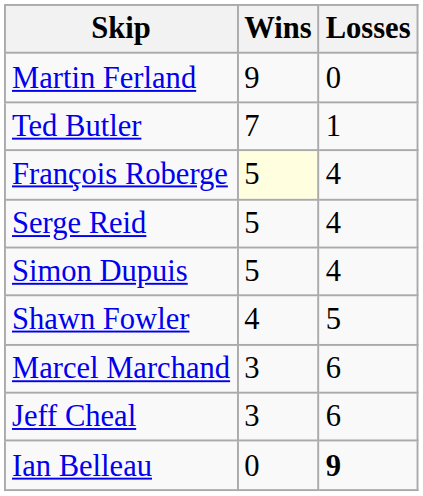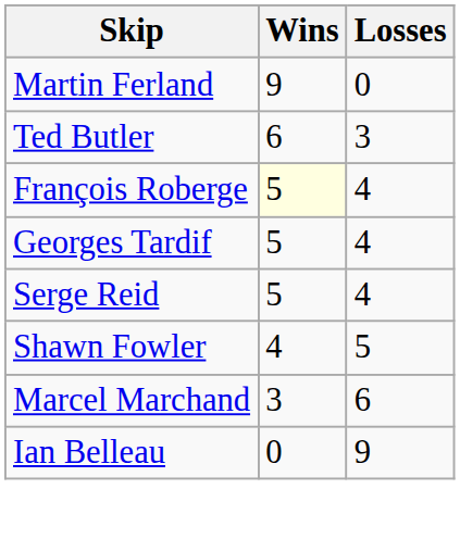Ted Butler | Wins: 7 -> 6
Ted Butler | Losses: 1 -> 3
+ row: Georges Tardif | 5 | 4
- row: Simon Dupuis | 5 | 4
- row: Jeff Cheal | 3 | 6
Ian Belleau | Losses: bold -> normal
